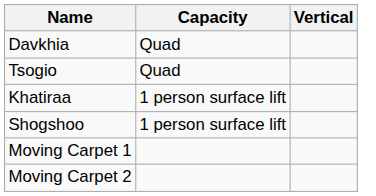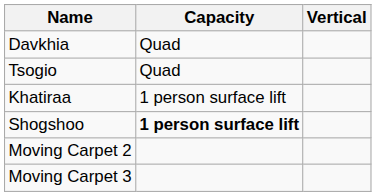Shogshoo | Capacity: normal -> bold
- row: Moving Carpet 1
+ row: Moving Carpet 3
